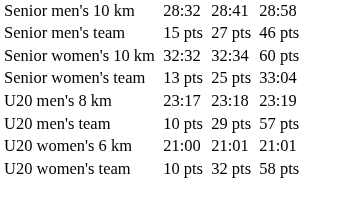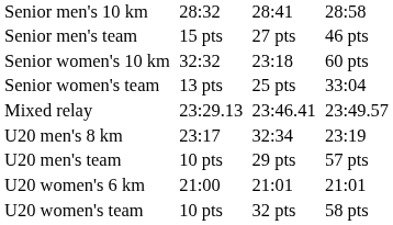Senior women's 10 km | column 5: 32:34 -> 23:18
+ row: Mixed relay | 23:29.13 | 23:46.41 | 23:49.57
U20 men's 8 km | column 5: 23:18 -> 32:34
